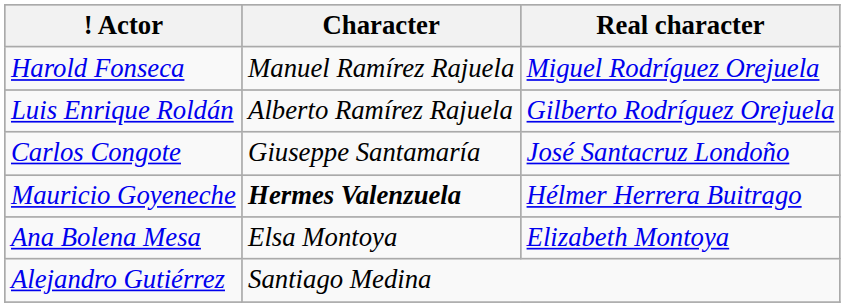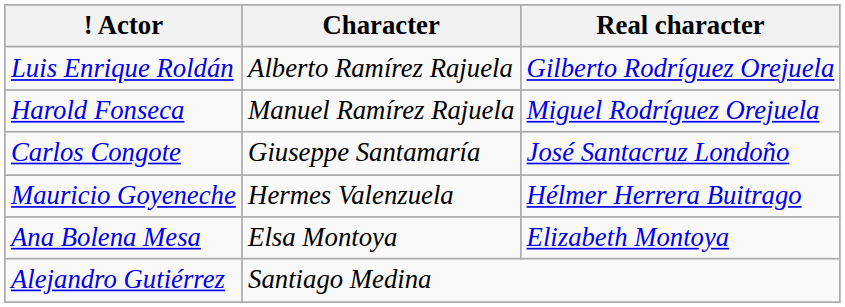rows swapped: Luis Enrique Roldán <-> Harold Fonseca
Mauricio Goyeneche | Character: bold -> normal
